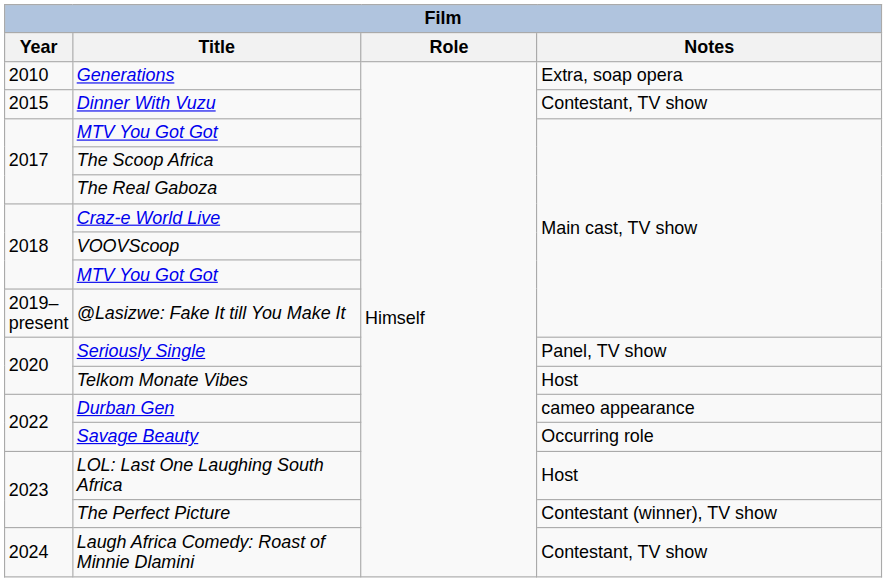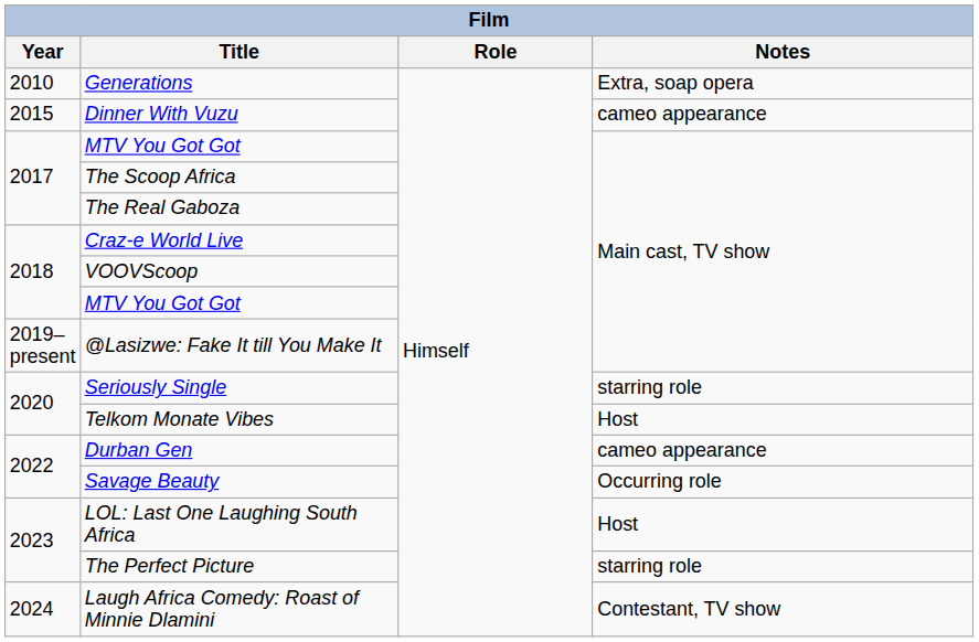Dinner With Vuzu | Notes: Contestant, TV show -> cameo appearance
Seriously Single | Notes: Panel, TV show -> starring role
The Perfect Picture | Notes: Contestant (winner), TV show -> starring role
